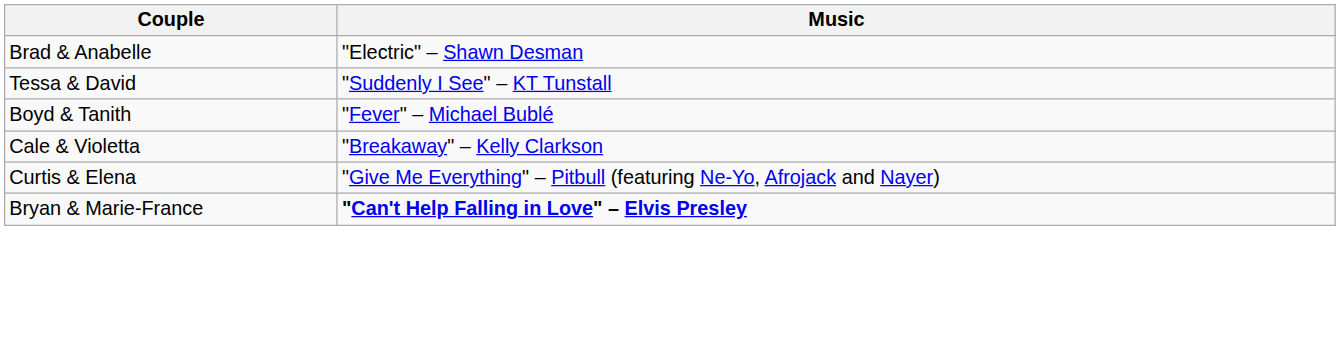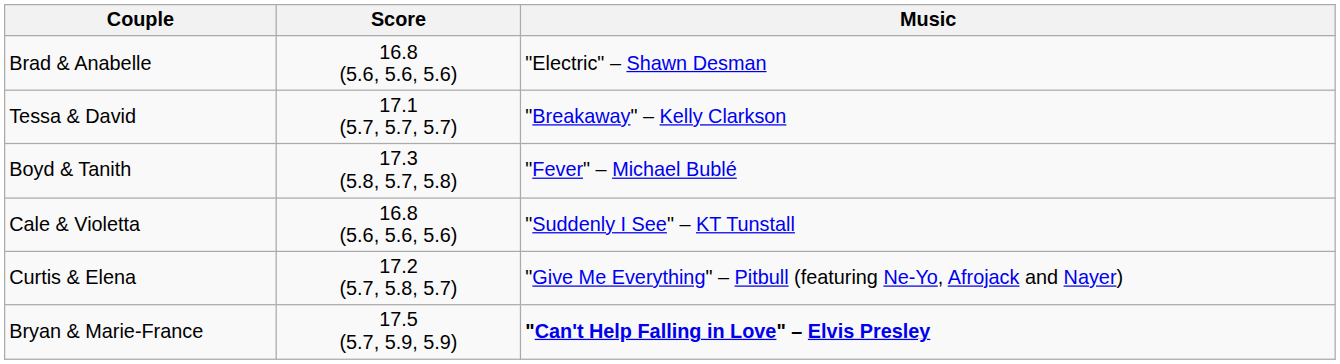+ column: Score | 16.8 (5.6, 5.6, 5.6) | 17.1 (5.7, 5.7, 5.7) | 17.3 (5.8, 5.7, 5.8) | 16.8 (5.6, 5.6, 5.6) | 17.2 (5.7, 5.8, 5.7) | 17.5 (5.7, 5.9, 5.9)
Tessa & David | Music: "Suddenly I See" – KT Tunstall -> "Breakaway" – Kelly Clarkson
Cale & Violetta | Music: "Breakaway" – Kelly Clarkson -> "Suddenly I See" – KT Tunstall
